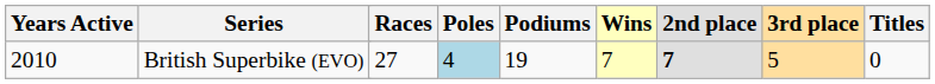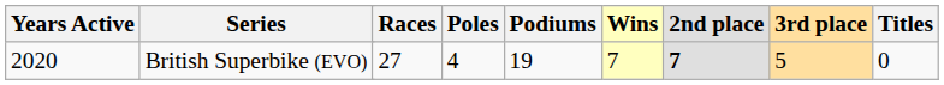British Superbike (EVO) | Years Active: 2010 -> 2020
British Superbike (EVO) | Poles: lightblue background -> no background
